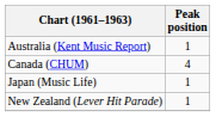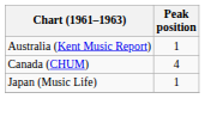- row: New Zealand (Lever Hit Parade) | 1
